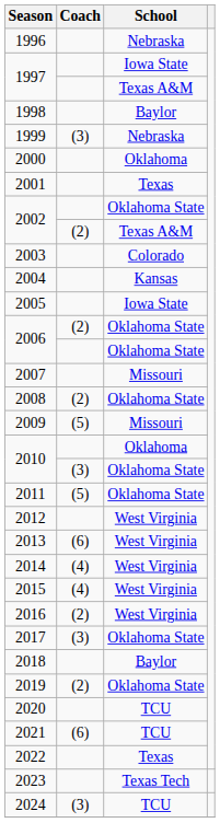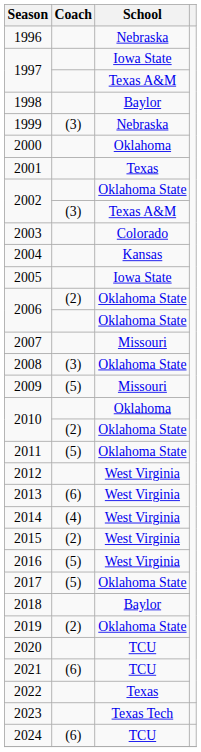2002 / Texas A&M | Coach: (2) -> (3)
2008 | Coach: (2) -> (3)
2010 / Oklahoma State | Coach: (3) -> (2)
2015 | Coach: (4) -> (2)
2016 | Coach: (2) -> (5)
2017 | Coach: (3) -> (5)
2024 | Coach: (3) -> (6)
